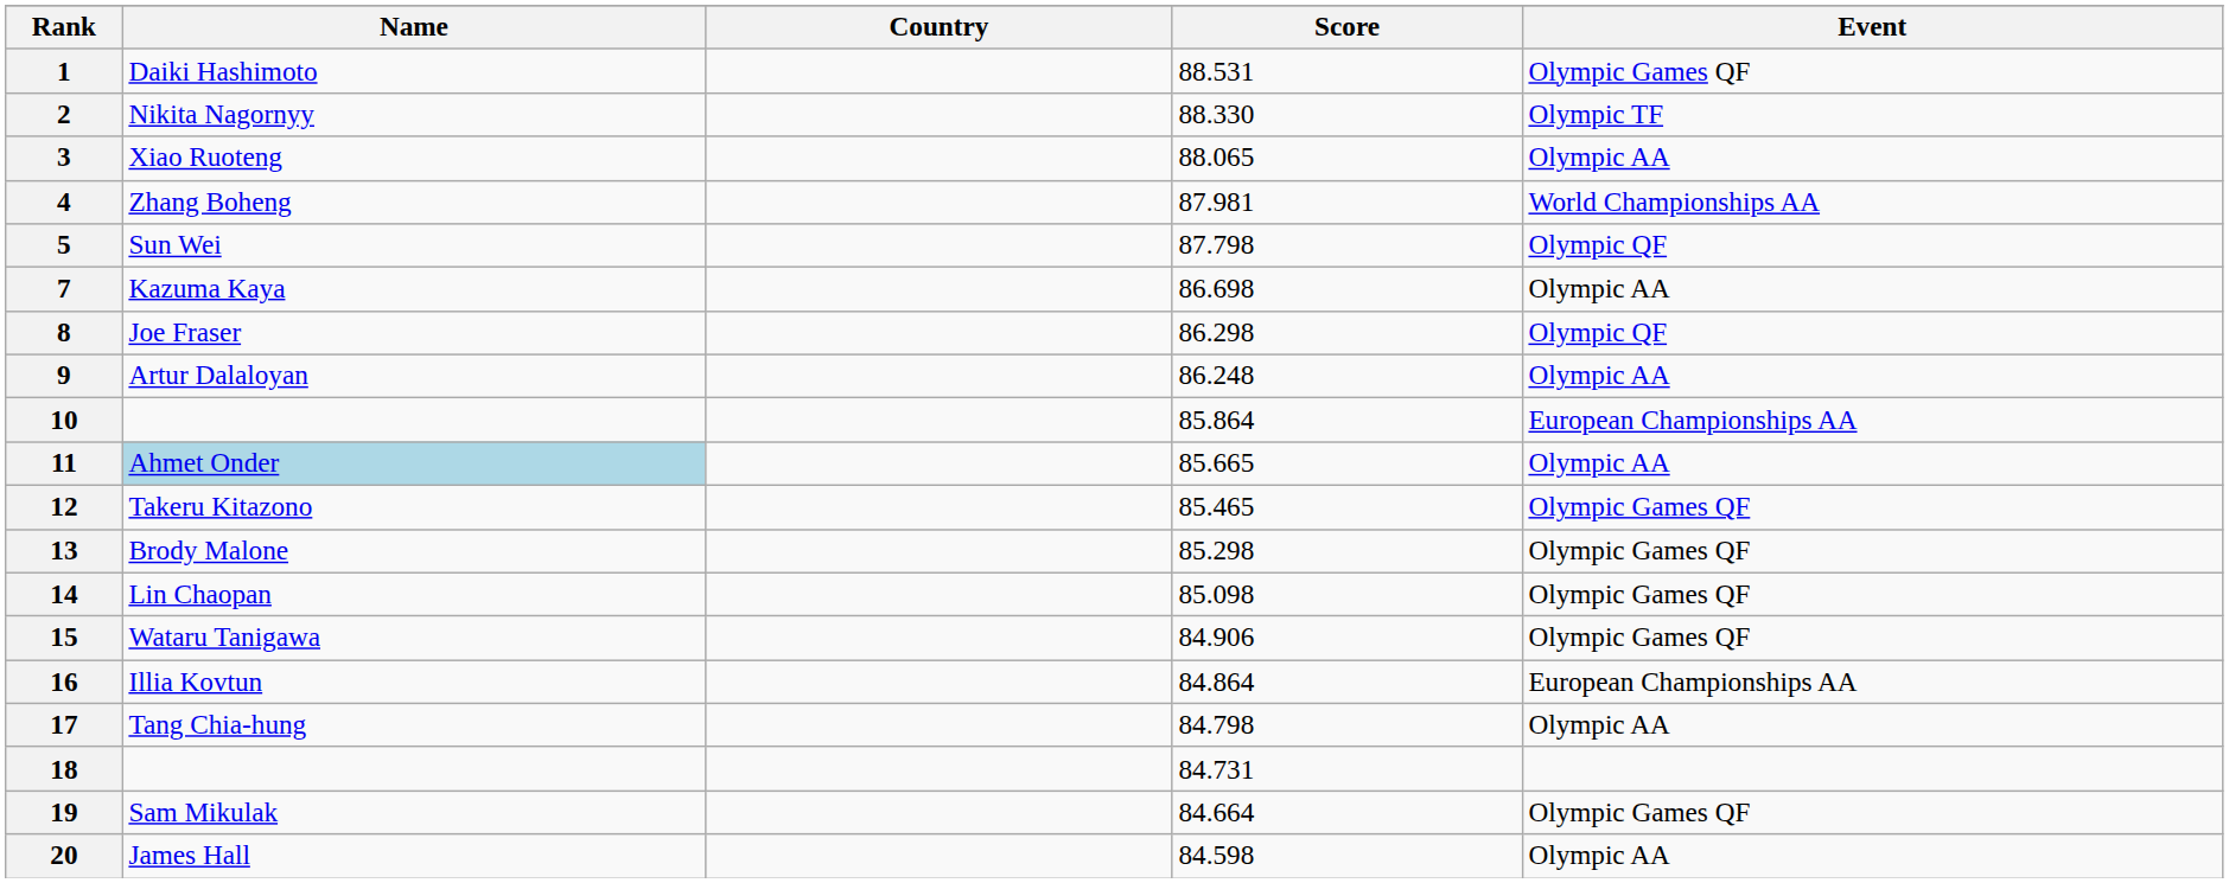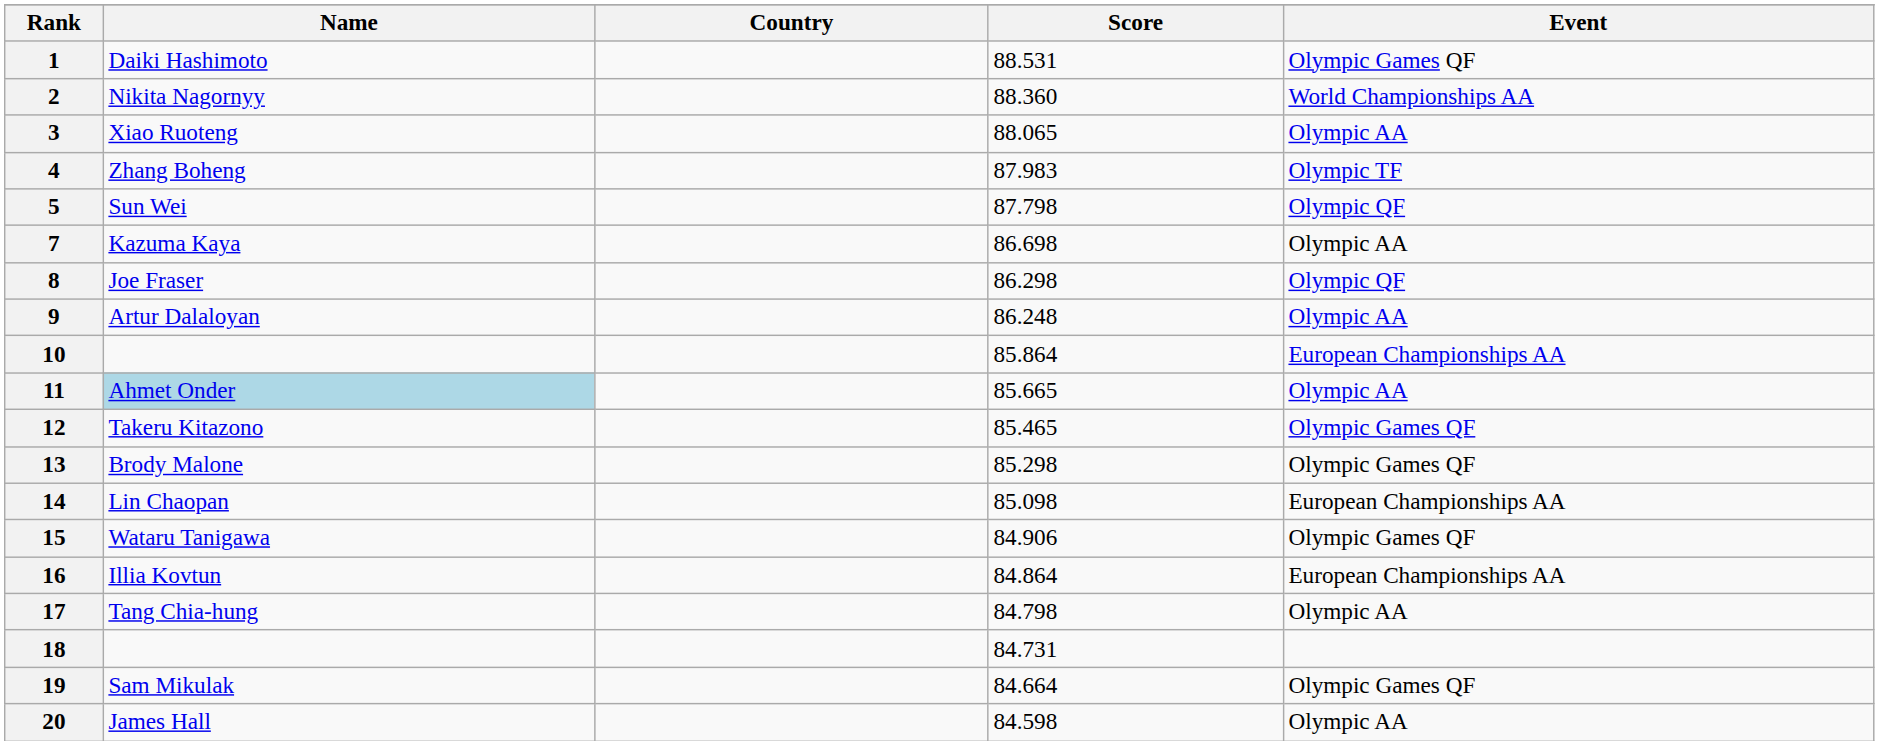2 | Score: 88.330 -> 88.360
2 | Event: Olympic TF -> World Championships AA
4 | Score: 87.981 -> 87.983
4 | Event: World Championships AA -> Olympic TF
14 | Event: Olympic Games QF -> European Championships AA
